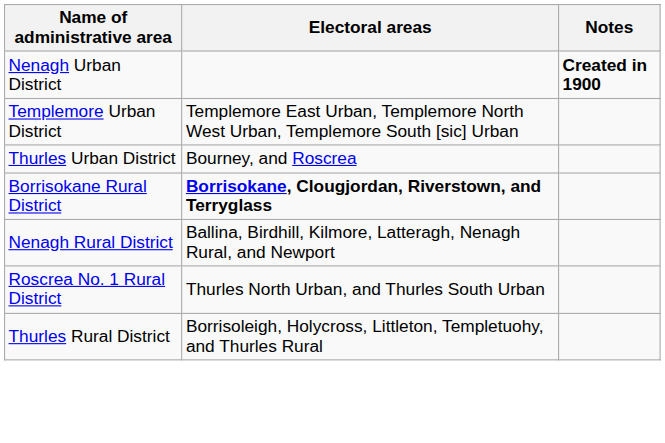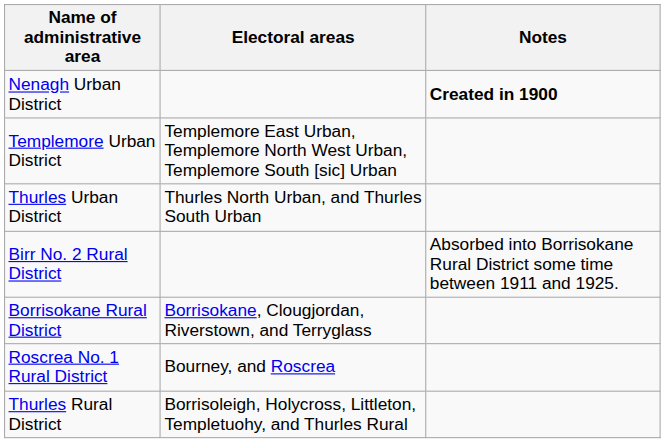Thurles Urban District | Electoral areas: Bourney, and Roscrea -> Thurles North Urban, and Thurles South Urban
+ row: Birr No. 2 Rural District | Absorbed into Borrisokane Rural District some time between 1911 and 1925.
Borrisokane Rural District | Electoral areas: bold -> normal
- row: Nenagh Rural District | Ballina, Birdhill, Kilmore, Latteragh, Nenagh Rural, and Newport
Roscrea No. 1 Rural District | Electoral areas: Thurles North Urban, and Thurles South Urban -> Bourney, and Roscrea
